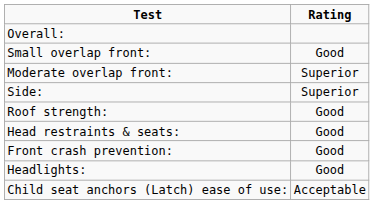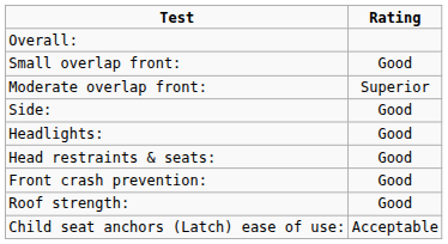Side: | Rating: Superior -> Good
rows swapped: Roof strength: <-> Headlights:
